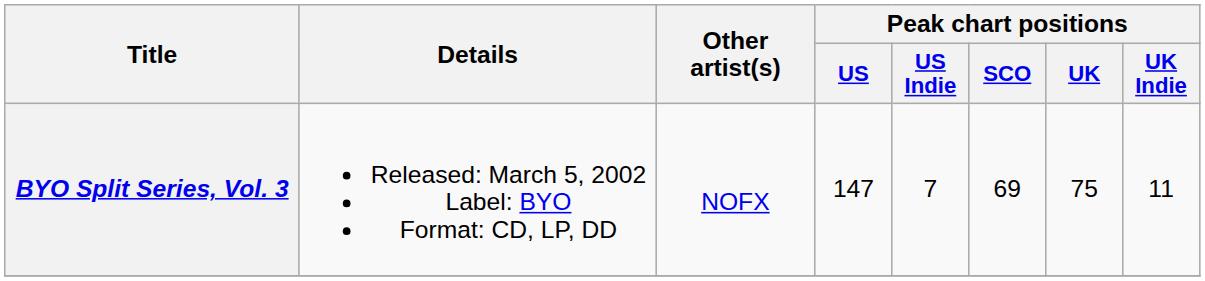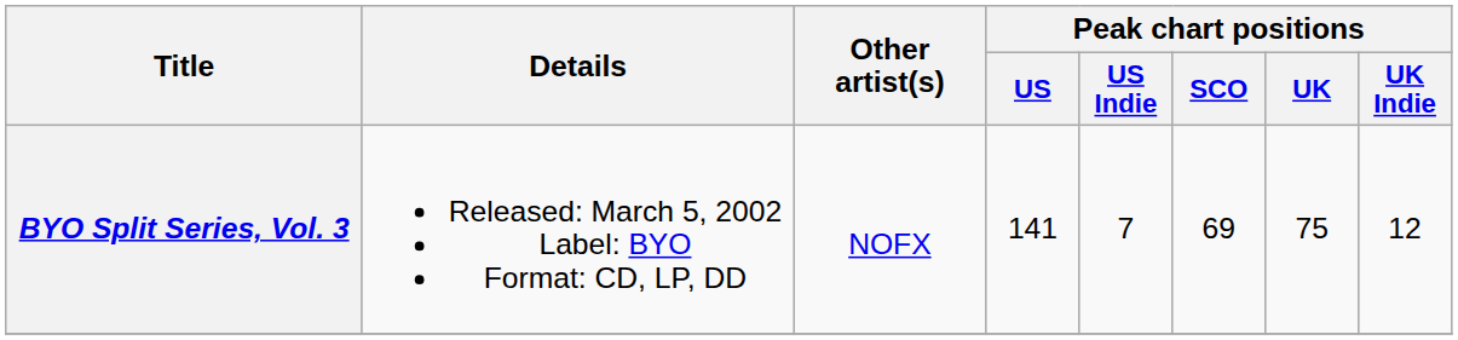BYO Split Series, Vol. 3 | Peak chart positions / US: 147 -> 141
BYO Split Series, Vol. 3 | Peak chart positions / UK Indie: 11 -> 12
